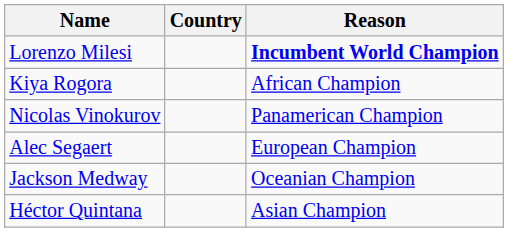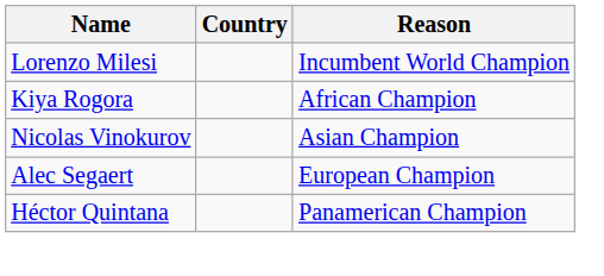Lorenzo Milesi | Reason: bold -> normal
Nicolas Vinokurov | Reason: Panamerican Champion -> Asian Champion
- row: Jackson Medway | Oceanian Champion
Héctor Quintana | Reason: Asian Champion -> Panamerican Champion
